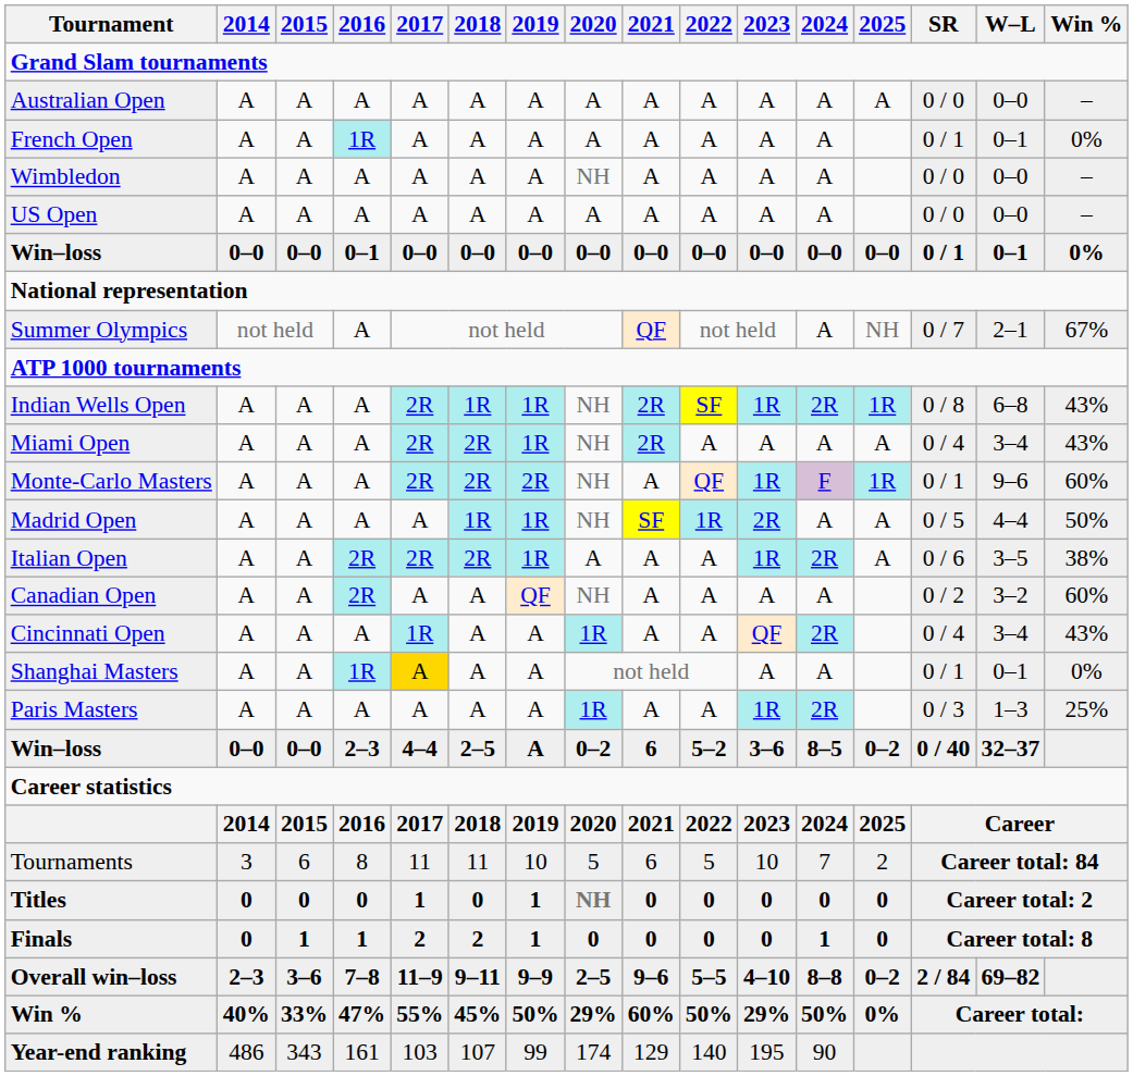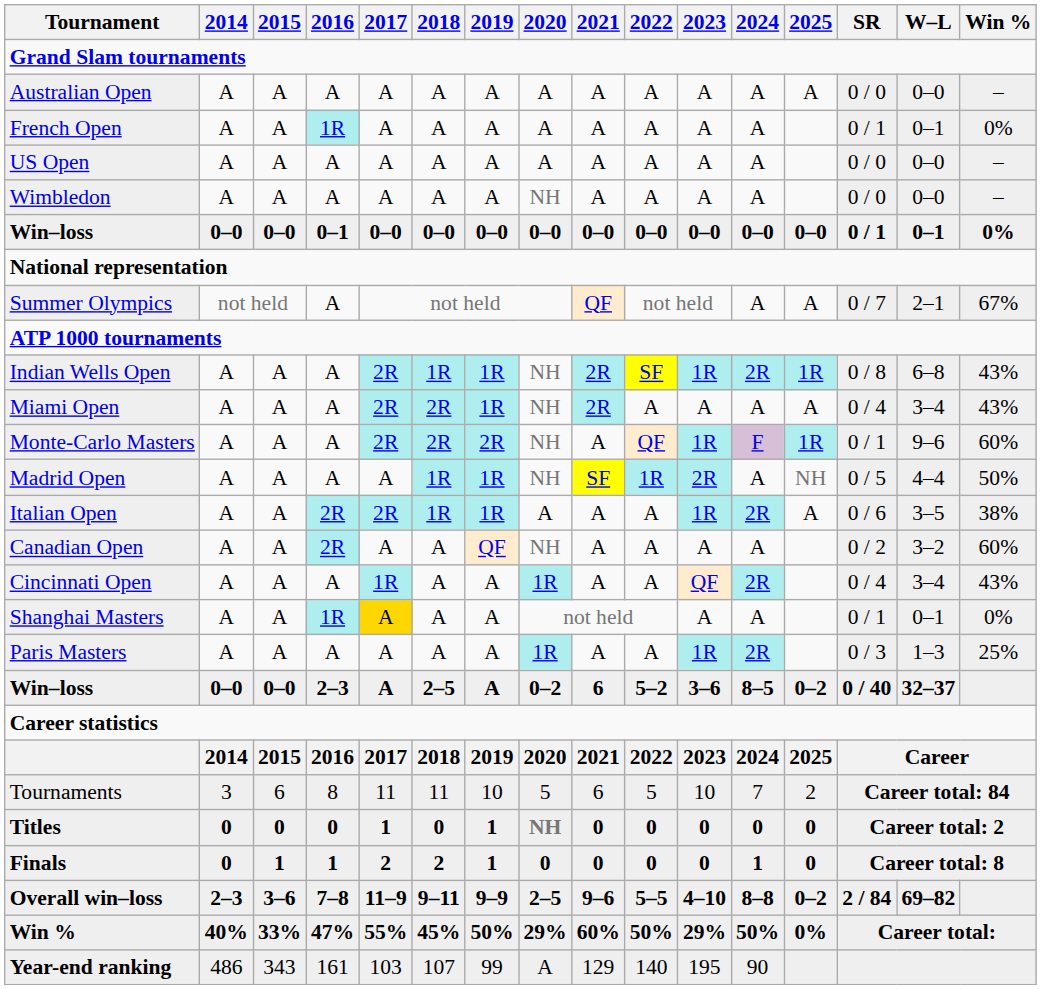rows swapped: Wimbledon <-> US Open
Summer Olympics | 2025: NH -> A
Madrid Open | 2025: A -> NH
Italian Open | 2018: 2R -> 1R
Win–loss / 2–3 | 2017: 4–4 -> A
Year-end ranking | 2020: 174 -> A
